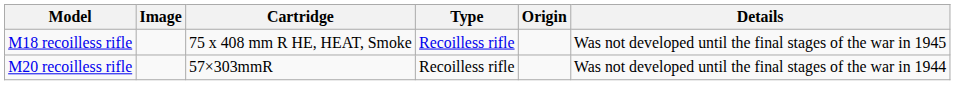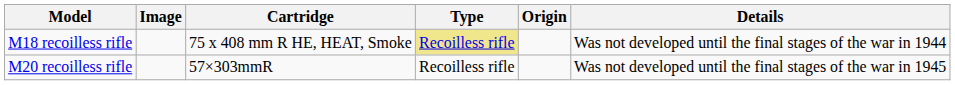M18 recoilless rifle | Type: no background -> khaki background
M18 recoilless rifle | Details: Was not developed until the final stages of the war in 1945 -> Was not developed until the final stages of the war in 1944
M20 recoilless rifle | Details: Was not developed until the final stages of the war in 1944 -> Was not developed until the final stages of the war in 1945
